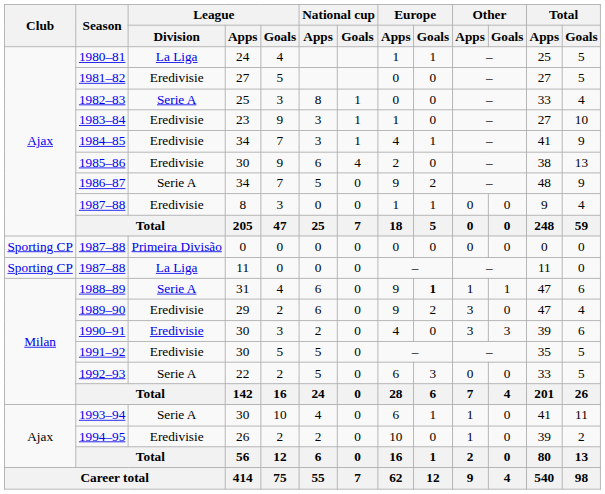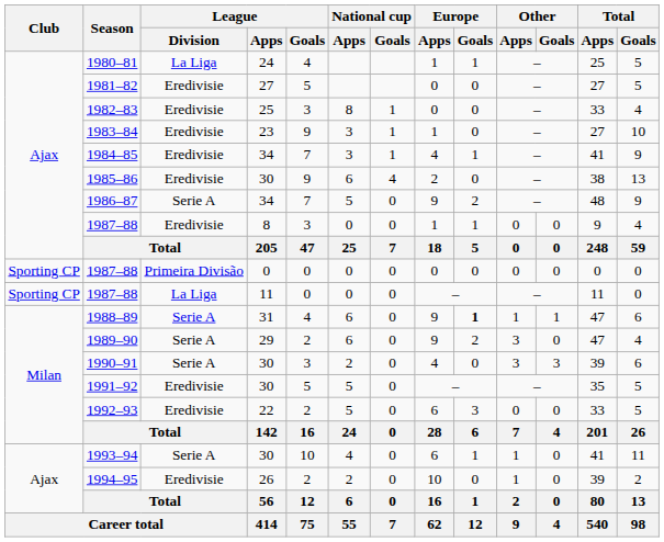1982–83 | League / Division: Serie A -> Eredivisie
1989–90 | League / Division: Eredivisie -> Serie A
1990–91 | League / Division: Eredivisie -> Serie A
1992–93 | League / Division: Serie A -> Eredivisie
